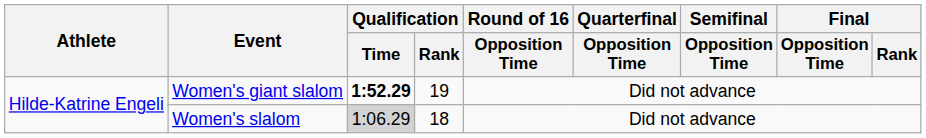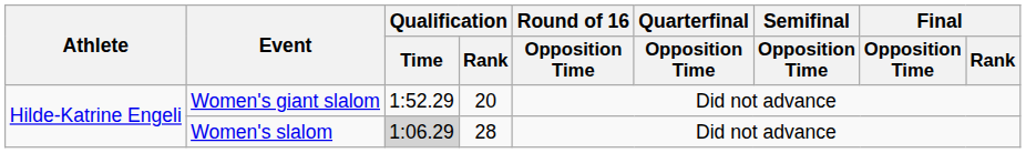Women's giant slalom | Qualification / Time: bold -> normal
Women's giant slalom | Qualification / Rank: 19 -> 20
Women's slalom | Qualification / Rank: 18 -> 28
